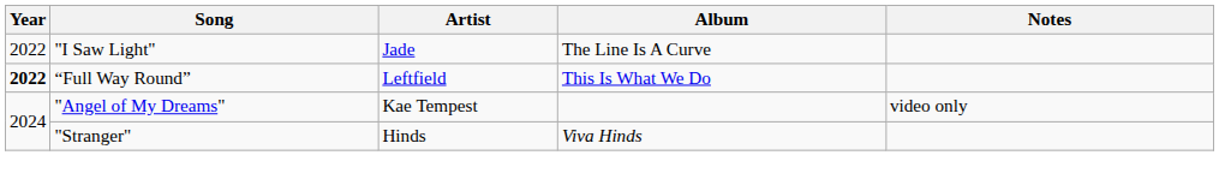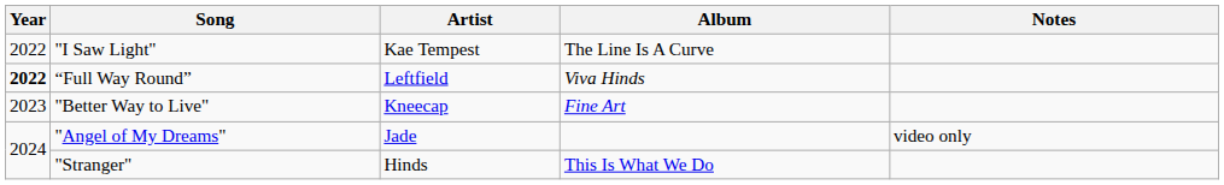"I Saw Light" | Artist: Jade -> Kae Tempest
“Full Way Round” | Album: This Is What We Do -> Viva Hinds
+ row: 2023 | "Better Way to Live" | Kneecap | Fine Art
"Angel of My Dreams" | Artist: Kae Tempest -> Jade
"Stranger" | Album: Viva Hinds -> This Is What We Do
